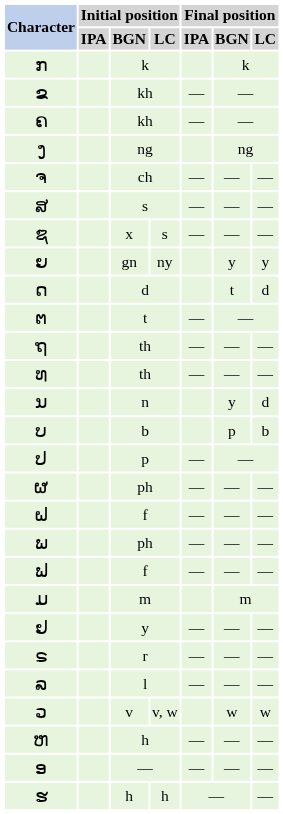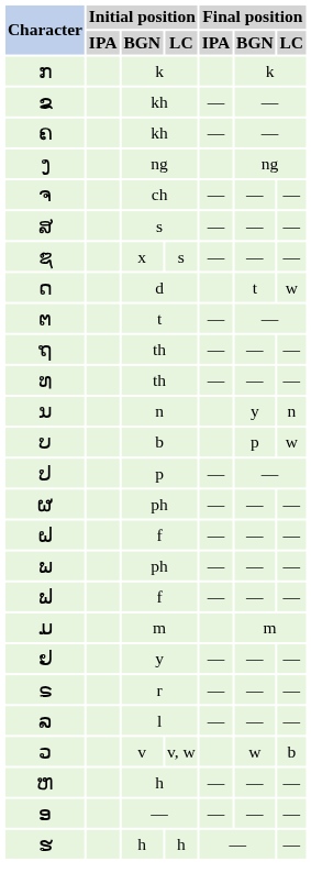- row: ຍ | gn | ny | y | y
ດ | Final position / LC: d -> w
ນ | Final position / LC: d -> n
ບ | Final position / LC: b -> w
ວ | Final position / LC: w -> b
